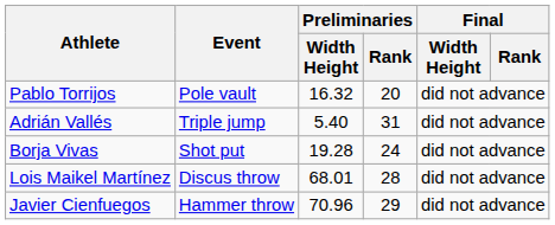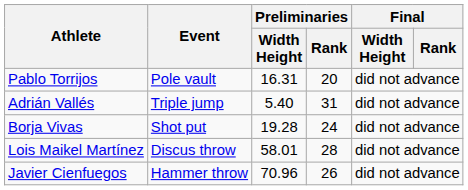Pablo Torrijos | Preliminaries / Width Height: 16.32 -> 16.31
Lois Maikel Martínez | Preliminaries / Width Height: 68.01 -> 58.01
Javier Cienfuegos | Preliminaries / Rank: 29 -> 26
